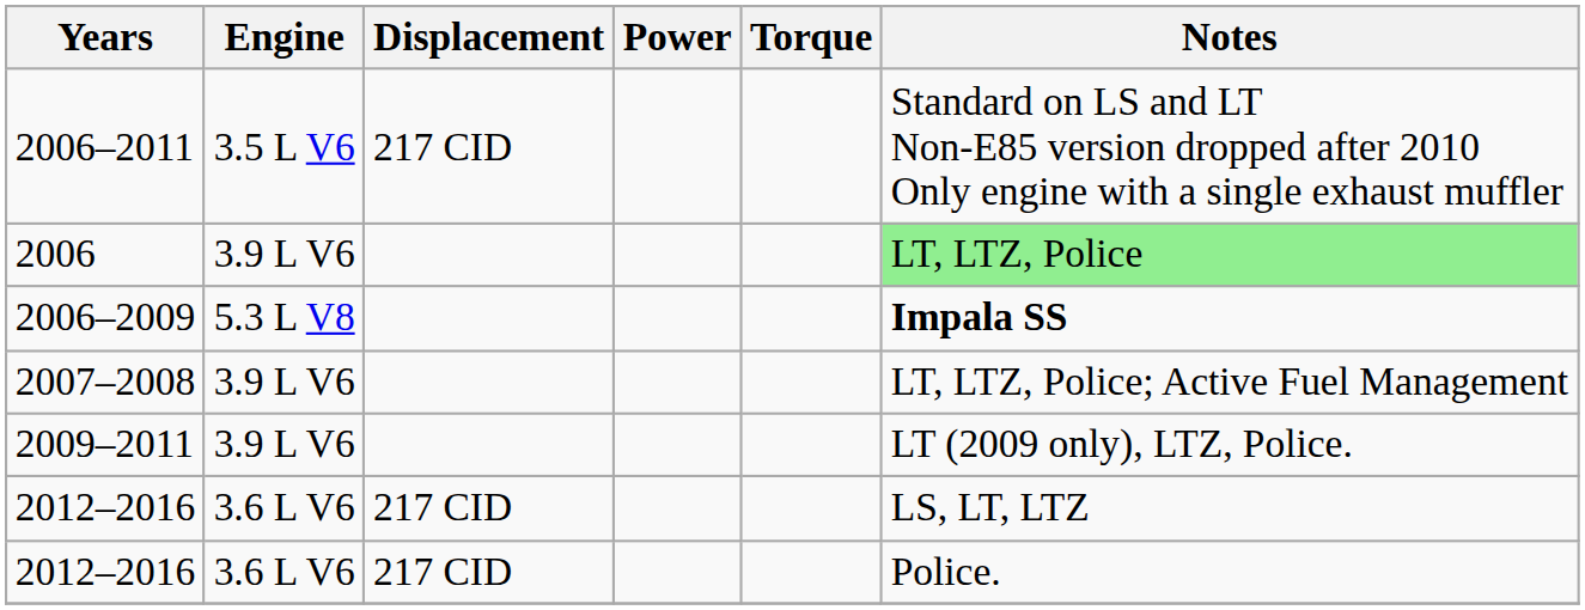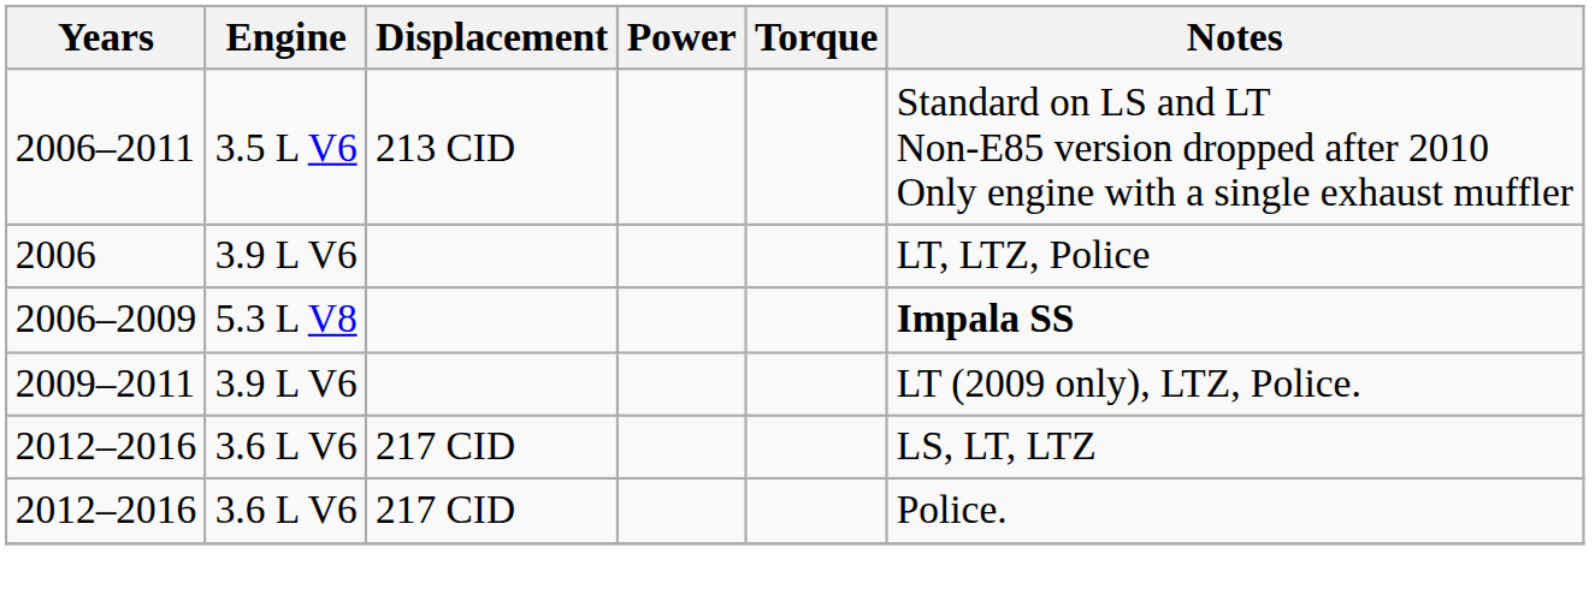2006–2011 | Displacement: 217 CID -> 213 CID
2006 | Notes: lightgreen background -> no background
- row: 2007–2008 | 3.9 L V6 | LT, LTZ, Police; Active Fuel Management
